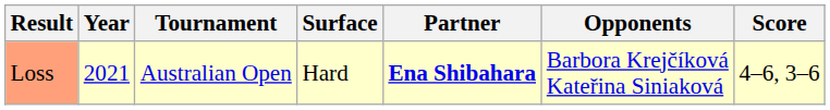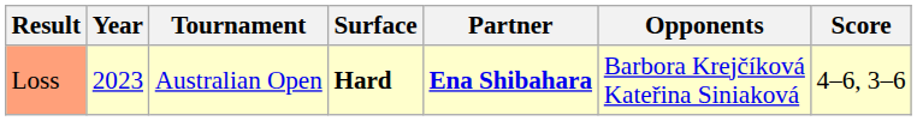Loss | Year: 2021 -> 2023
Loss | Surface: normal -> bold
